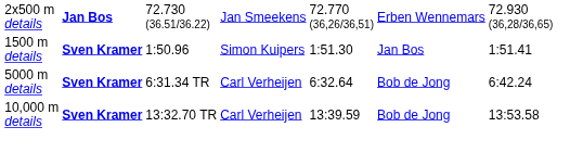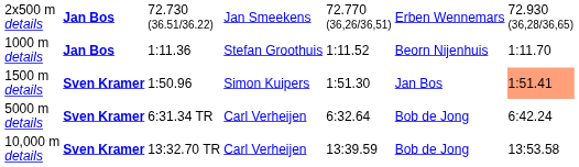+ row: 1000 m details | Jan Bos | 1:11.36 | Stefan Groothuis | 1:11.52 | Beorn Nijenhuis | 1:11.70
1500 m details | column 7: no background -> lightsalmon background
